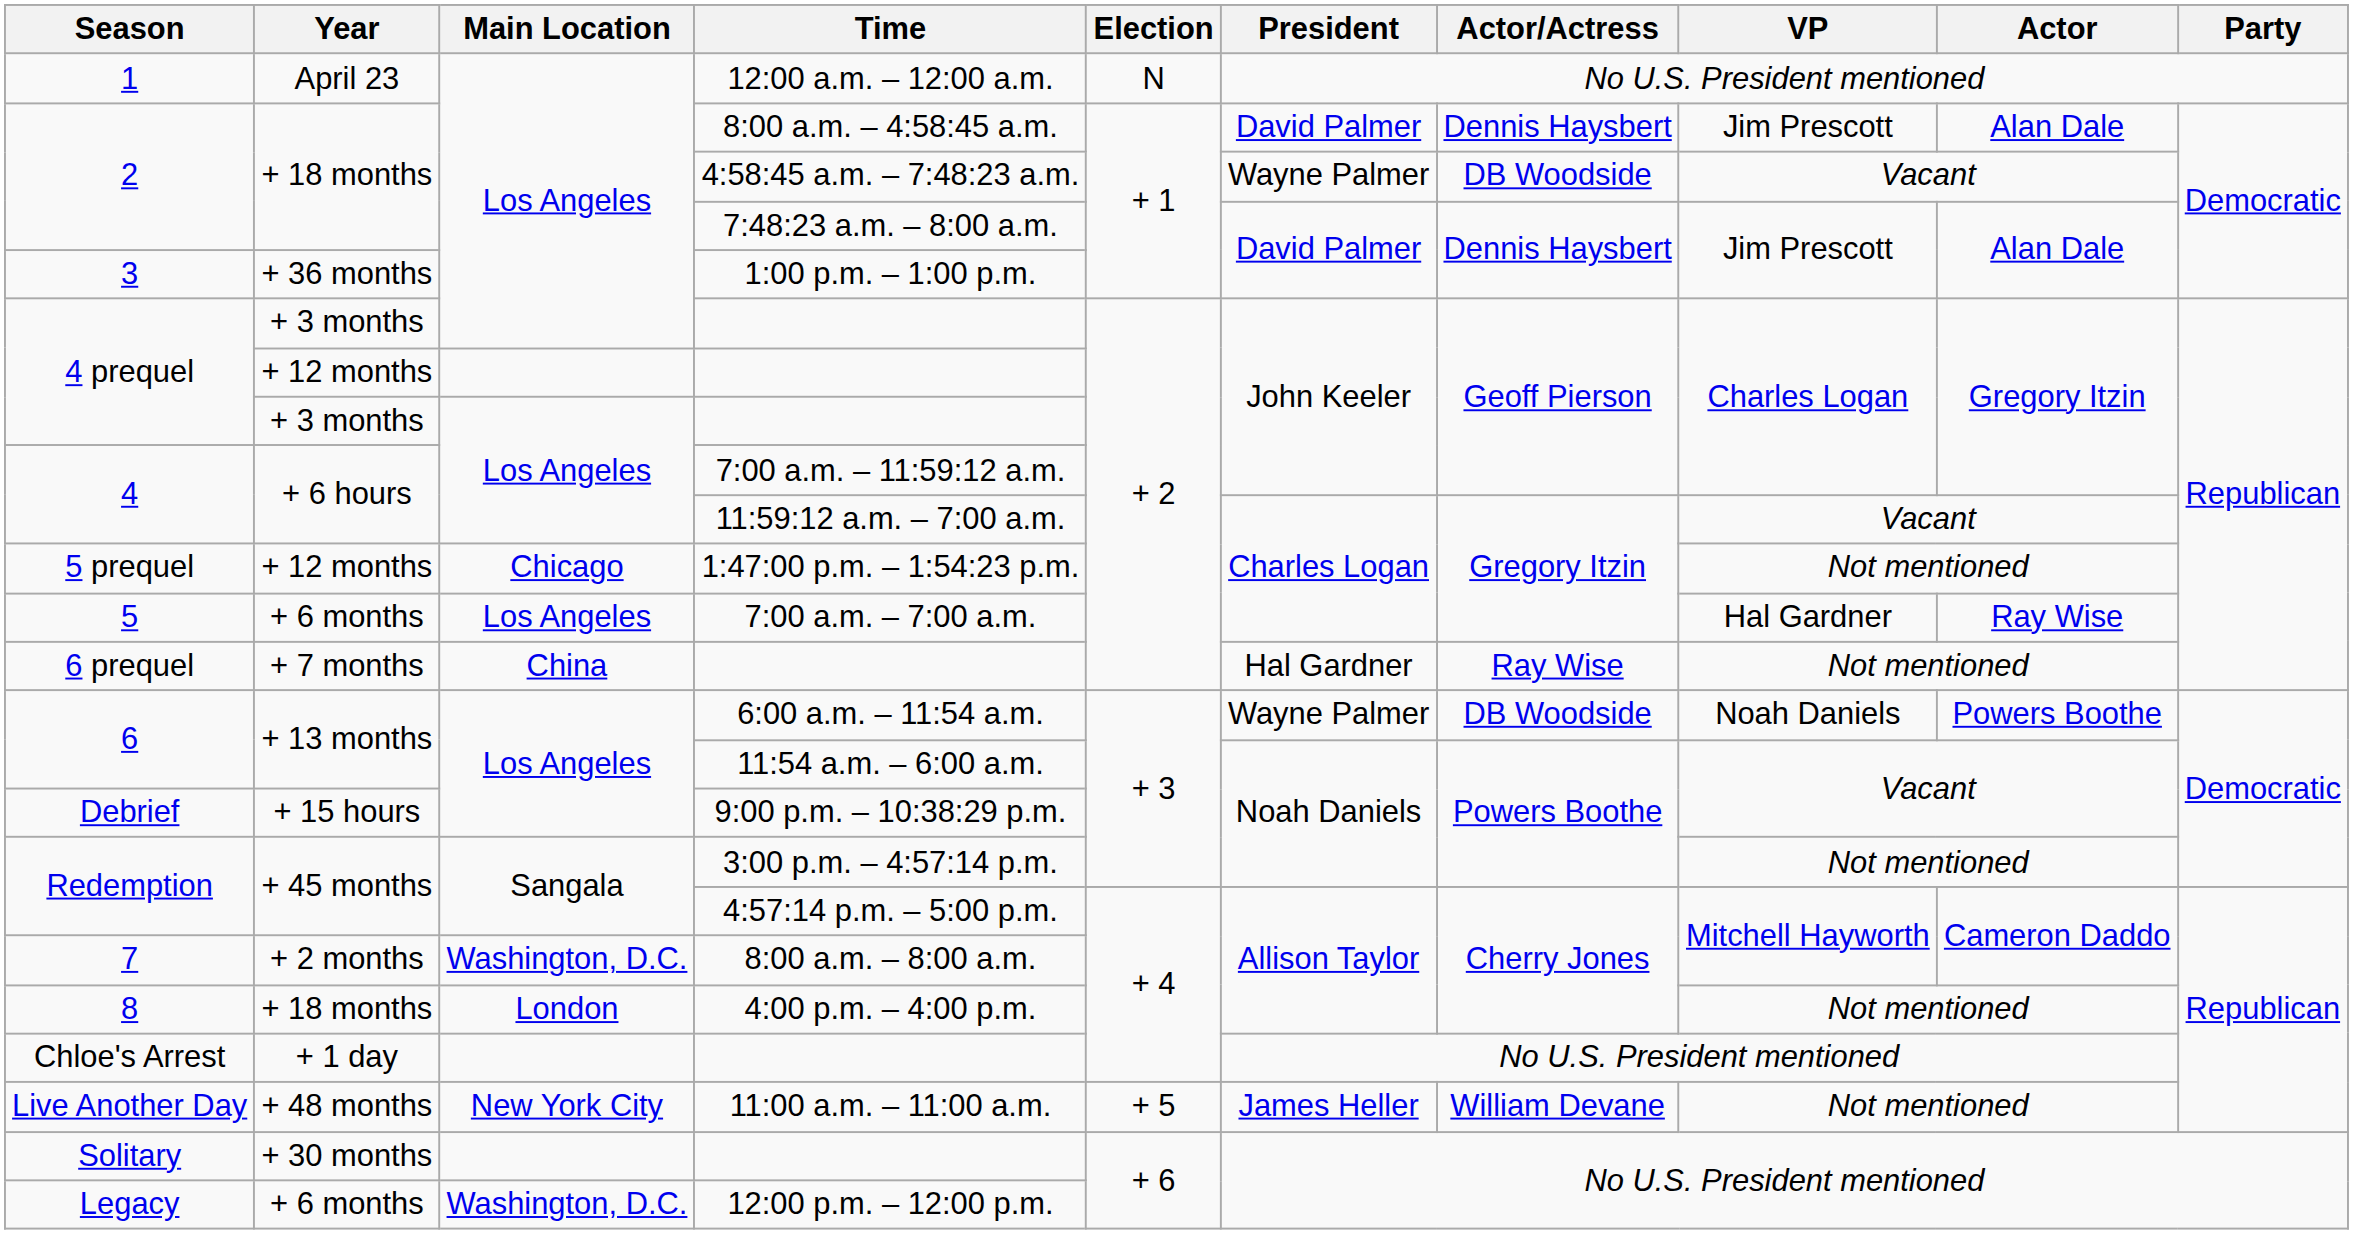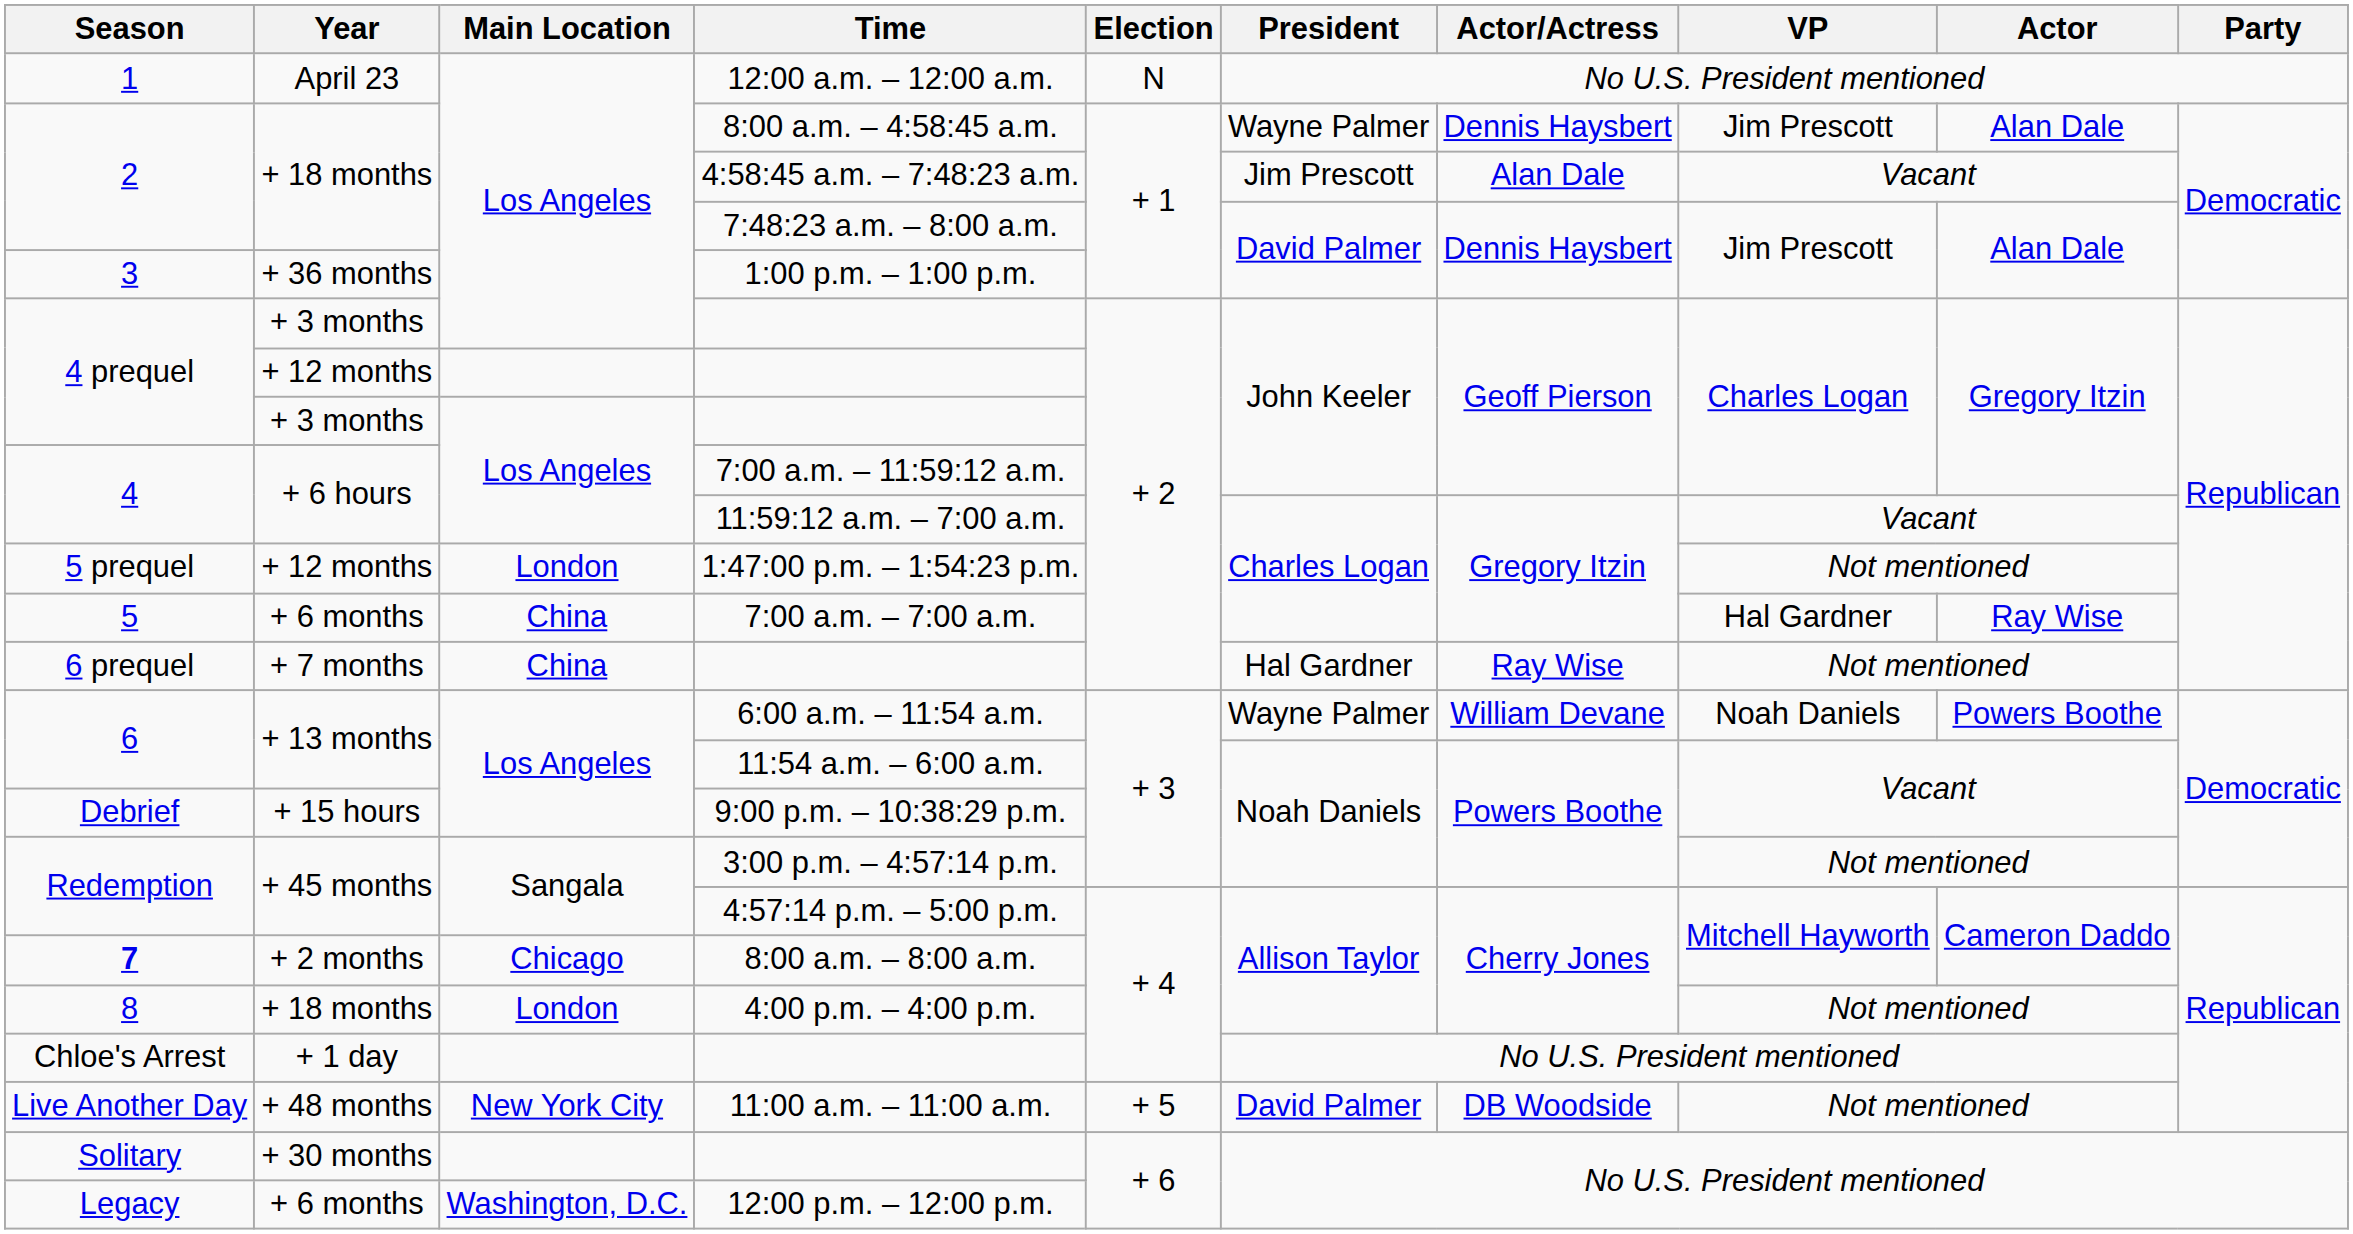8:00 a.m. – 4:58:45 a.m. | President: David Palmer -> Wayne Palmer
4:58:45 a.m. – 7:48:23 a.m. | President: Wayne Palmer -> Jim Prescott
4:58:45 a.m. – 7:48:23 a.m. | Actor/Actress: DB Woodside -> Alan Dale
1:47:00 p.m. – 1:54:23 p.m. | Main Location: Chicago -> London
7:00 a.m. – 7:00 a.m. | Main Location: Los Angeles -> China
6:00 a.m. – 11:54 a.m. | Actor/Actress: DB Woodside -> William Devane
8:00 a.m. – 8:00 a.m. | Season: normal -> bold
8:00 a.m. – 8:00 a.m. | Main Location: Washington, D.C. -> Chicago
11:00 a.m. – 11:00 a.m. | President: James Heller -> David Palmer
11:00 a.m. – 11:00 a.m. | Actor/Actress: William Devane -> DB Woodside
